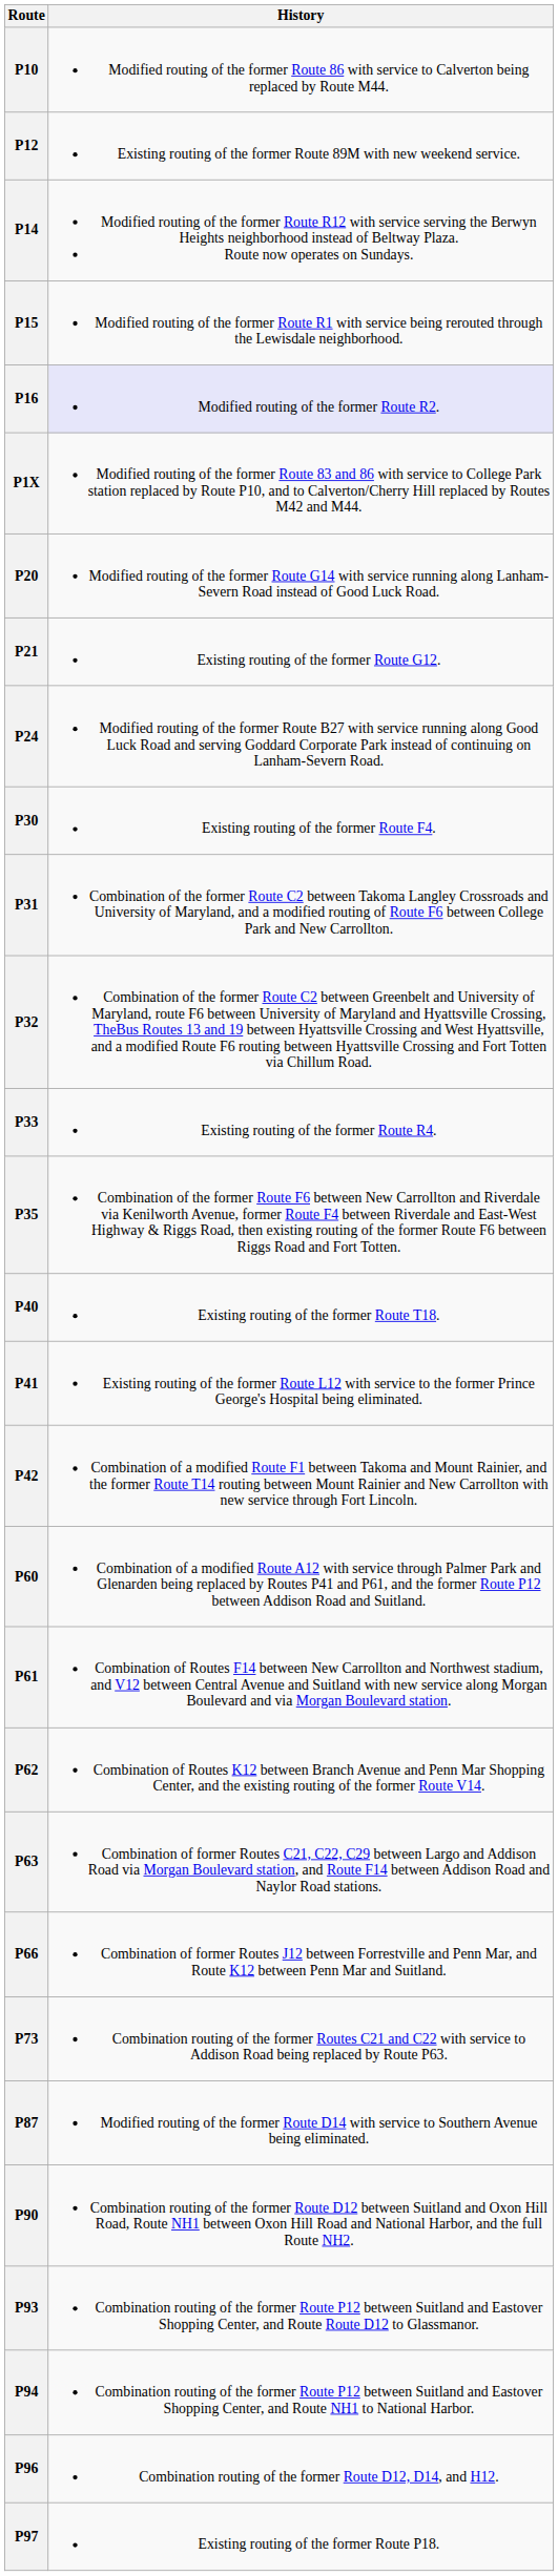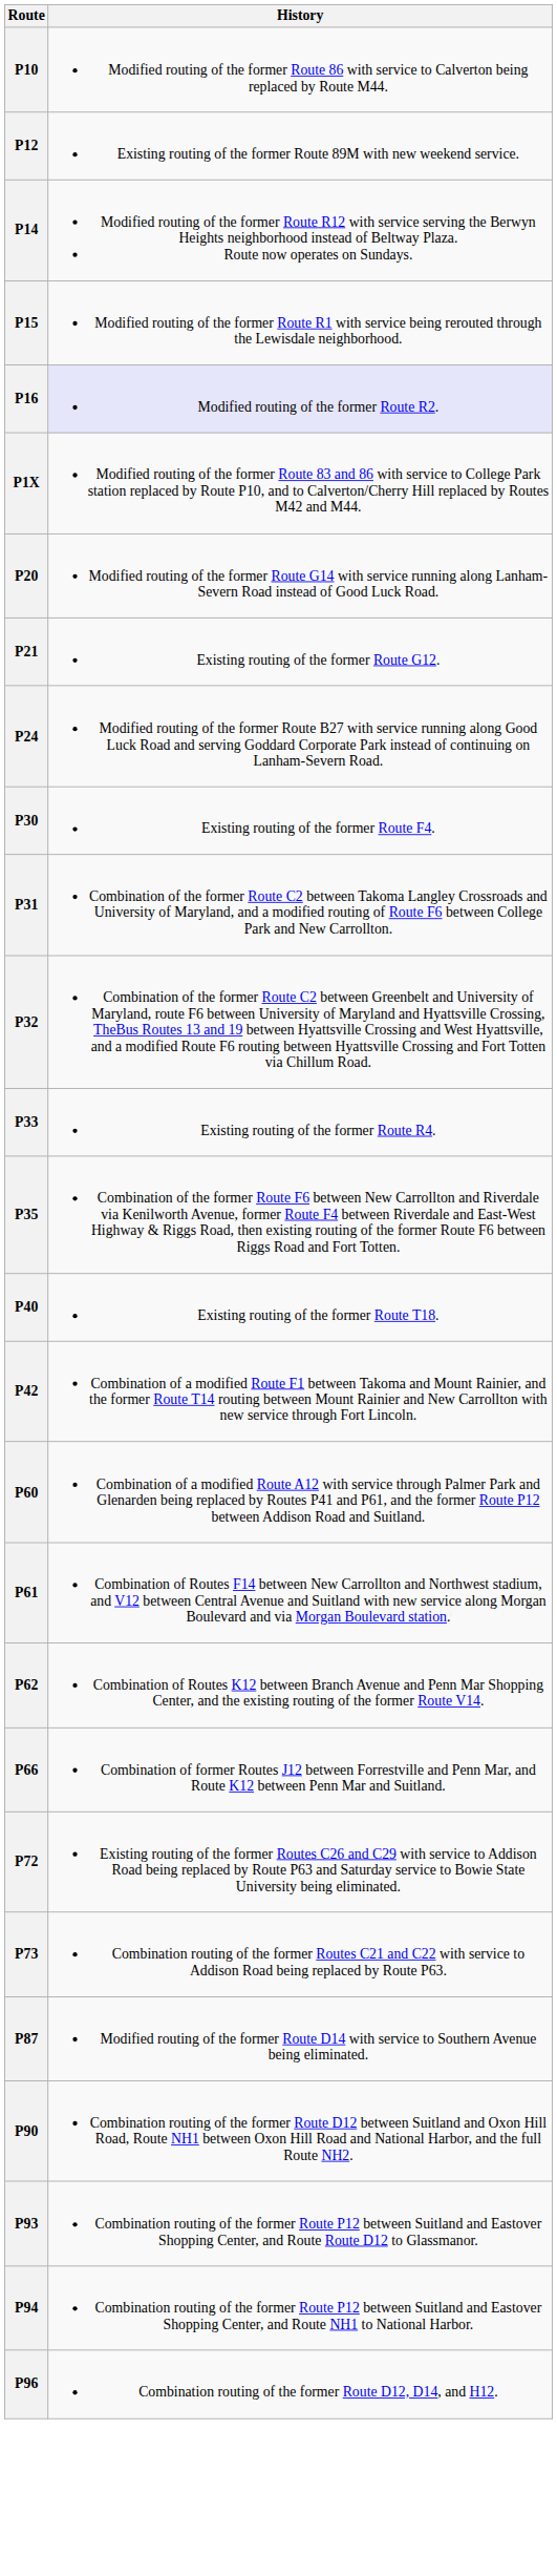- row: P41 | Existing routing of the former Route L12 with service to the former Prince George's Hospital being eliminated.
- row: P63 | Combination of former Routes C21, C22, C29 between Largo and Addison Road via Morgan Boulevard station, and Route F14 between Addison Road and Naylor Road stations.
+ row: P72 | Existing routing of the former Routes C26 and C29 with service to Addison Road being replaced by Route P63 and Saturday service to Bowie State University being eliminated.
- row: P97 | Existing routing of the former Route P18.
